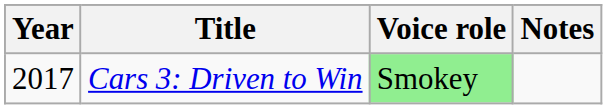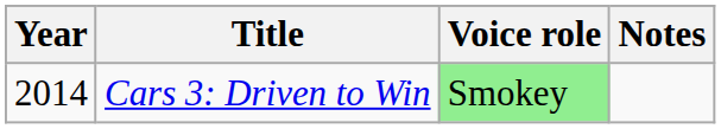Cars 3: Driven to Win | Year: 2017 -> 2014
